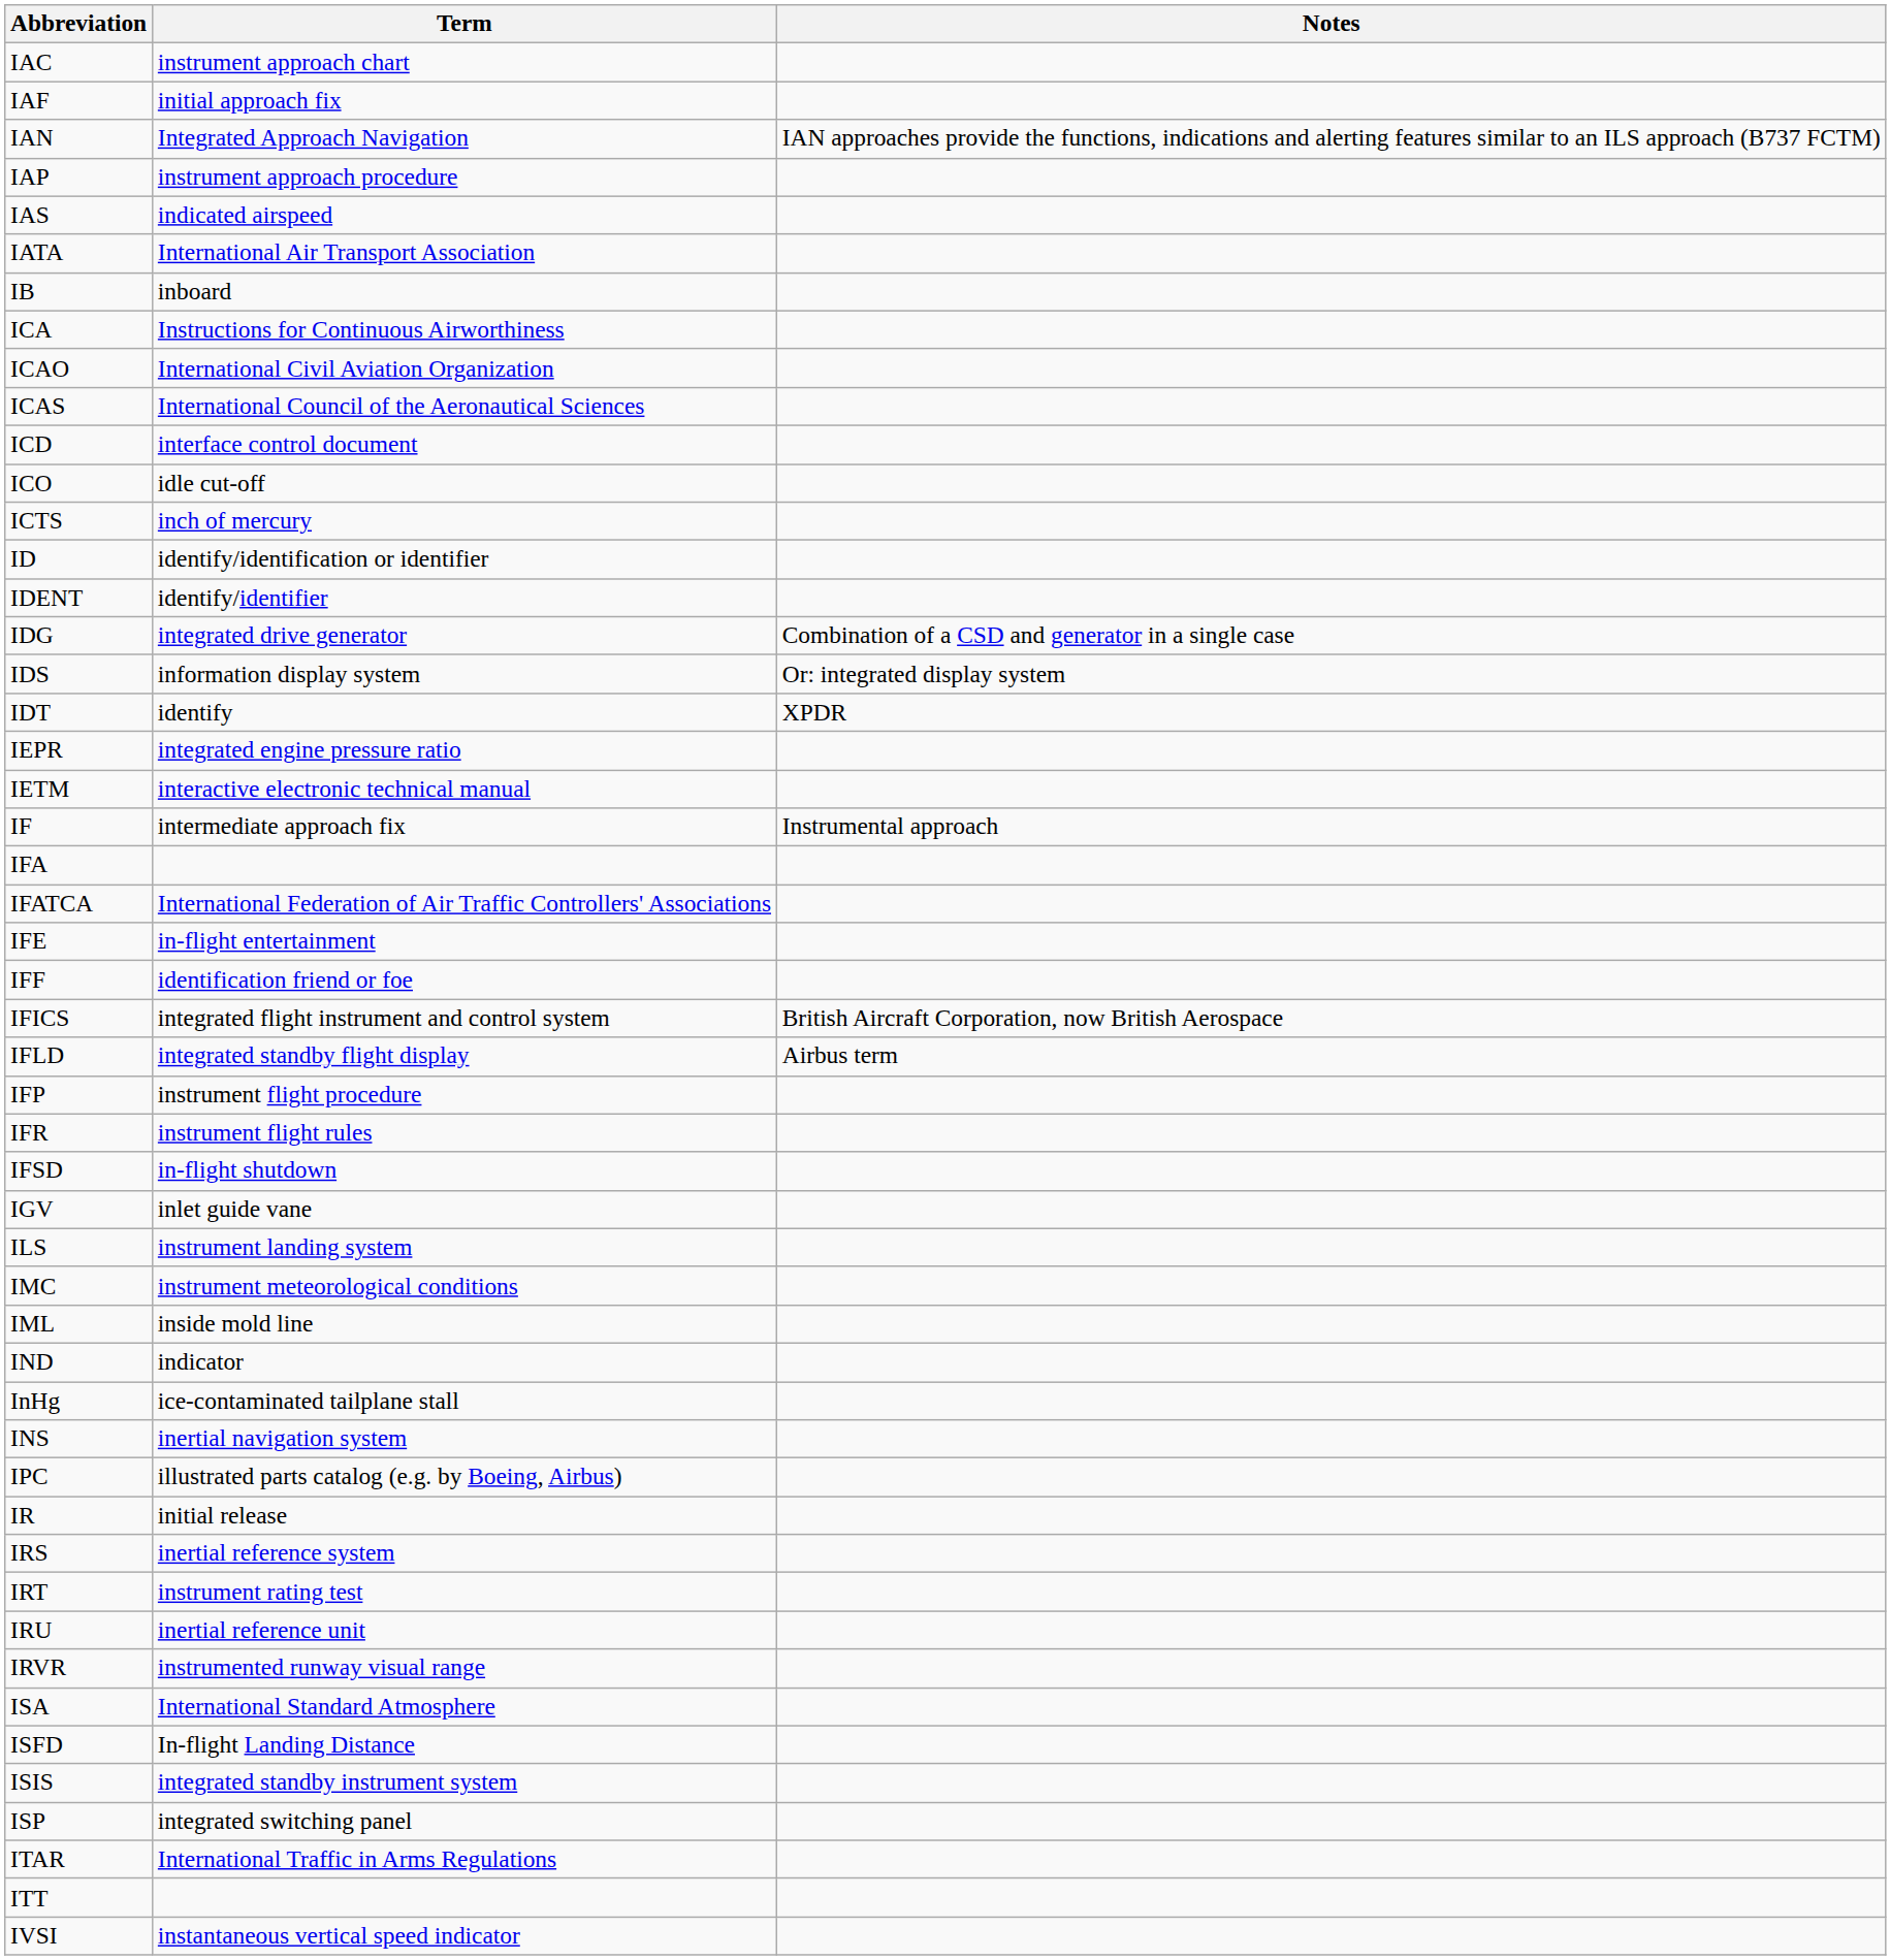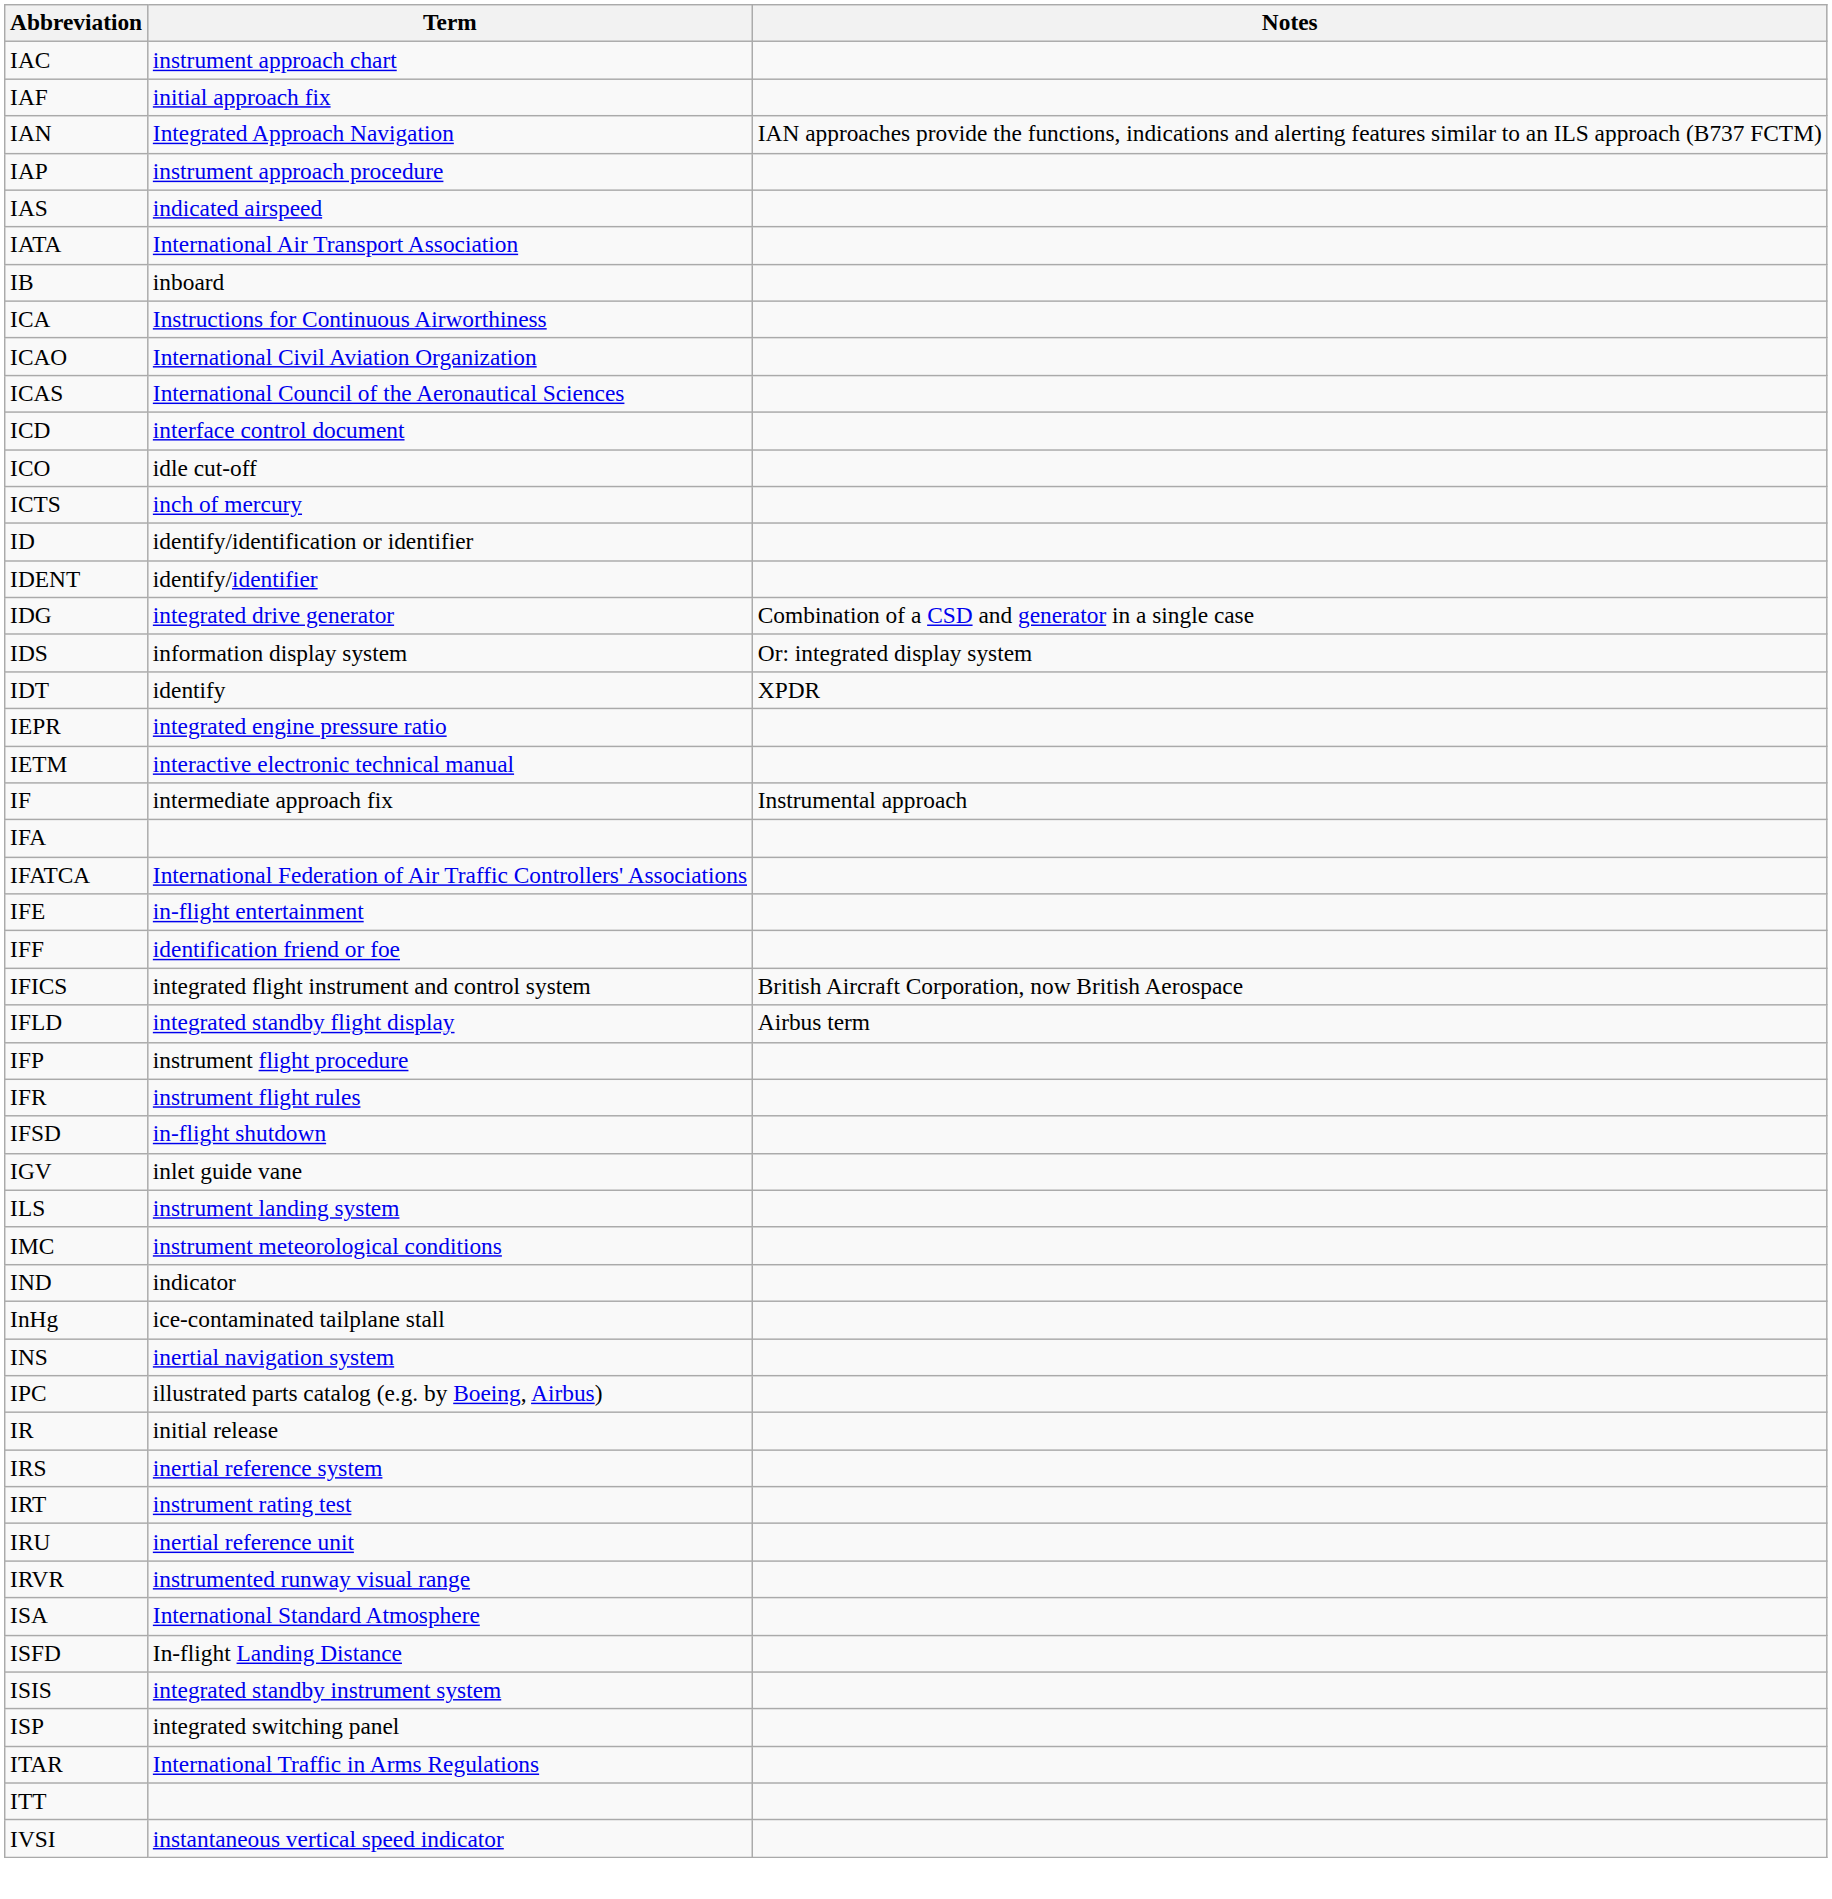- row: IML | inside mold line
